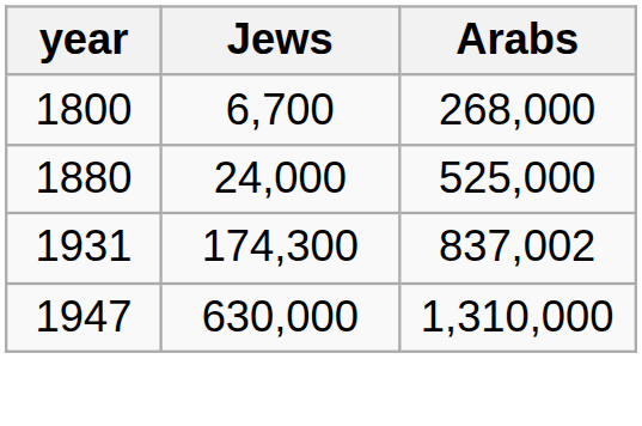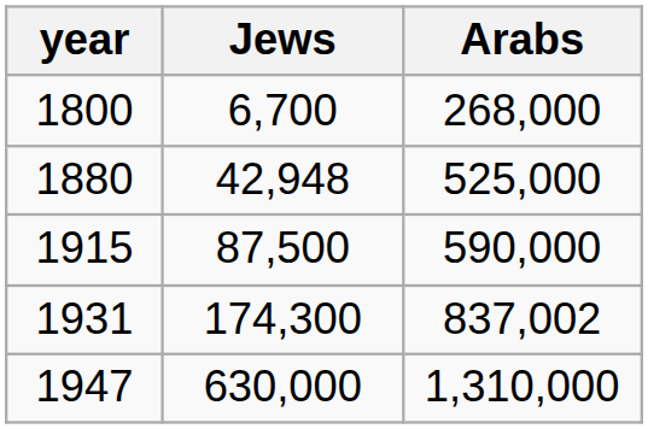1880 | Jews: 24,000 -> 42,948
+ row: 1915 | 87,500 | 590,000
